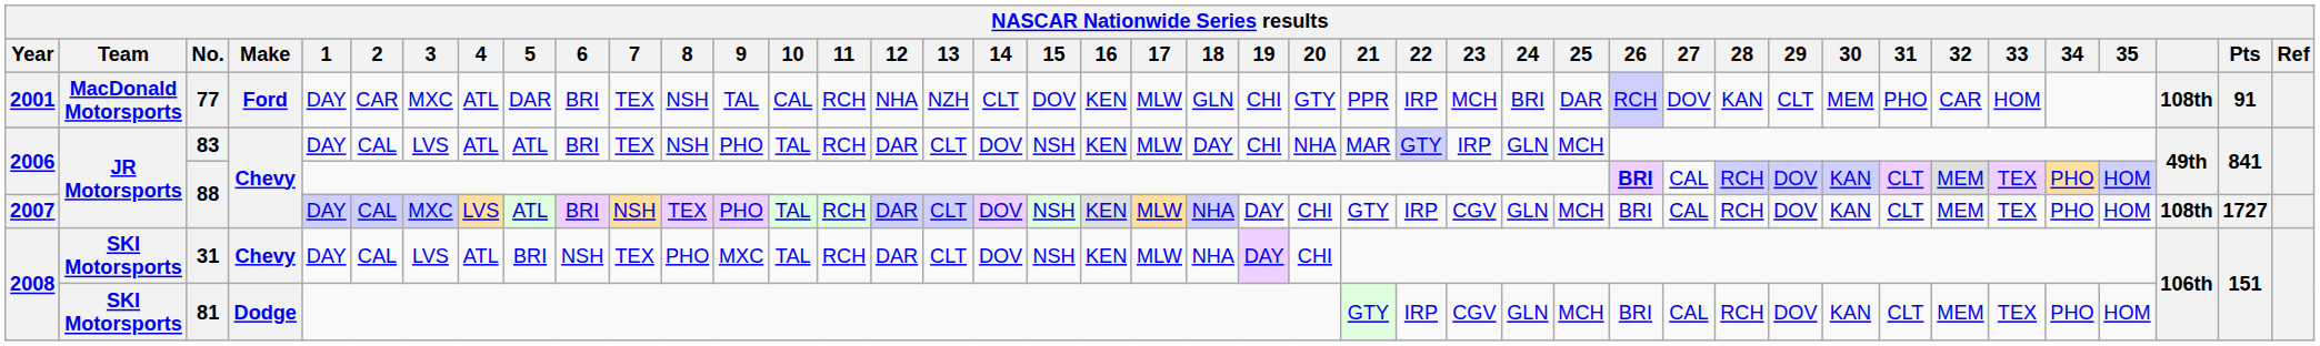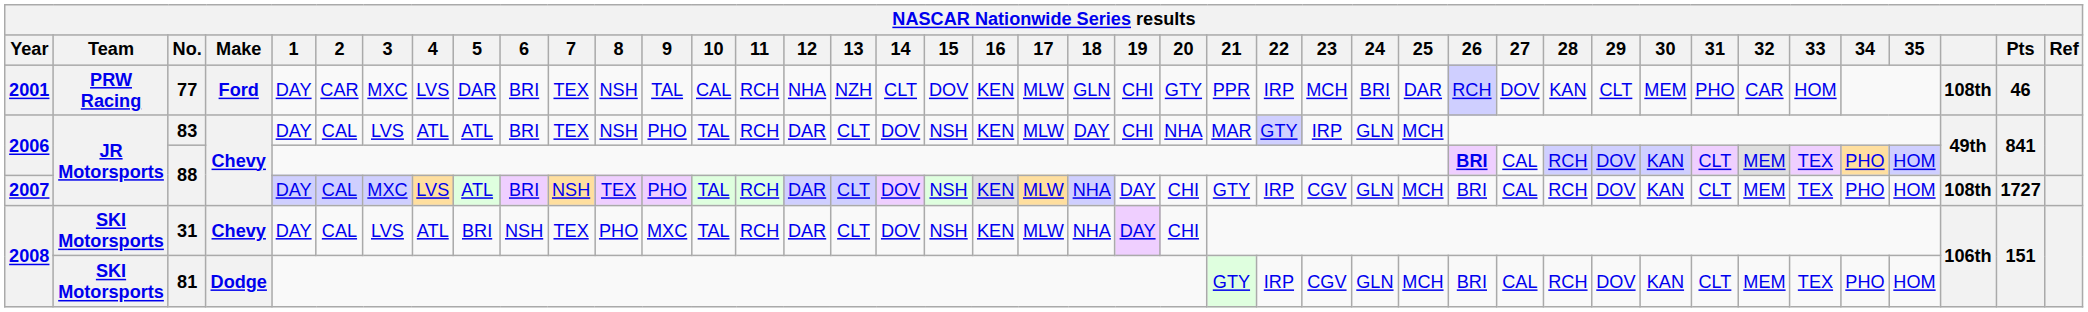77 | Team: MacDonald Motorsports -> PRW Racing
77 | 4: ATL -> LVS
77 | Pts: 91 -> 46
